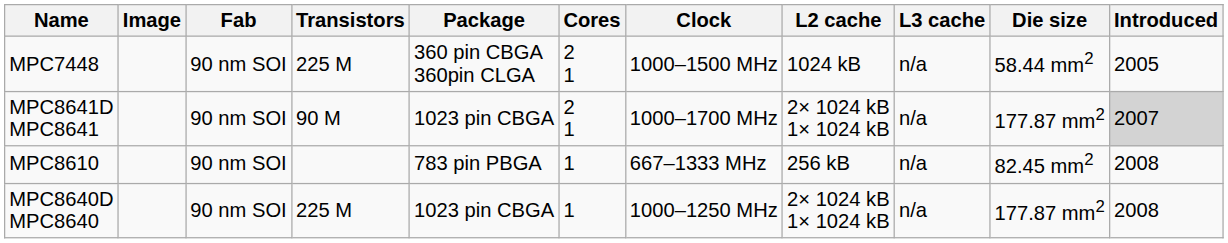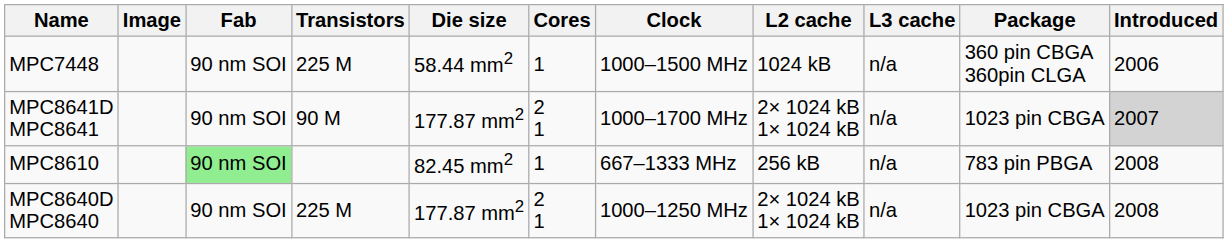columns swapped: Die size <-> Package
MPC7448 | Cores: 2 1 -> 1
MPC7448 | Introduced: 2005 -> 2006
MPC8610 | Fab: no background -> lightgreen background
MPC8640D MPC8640 | Cores: 1 -> 2 1
